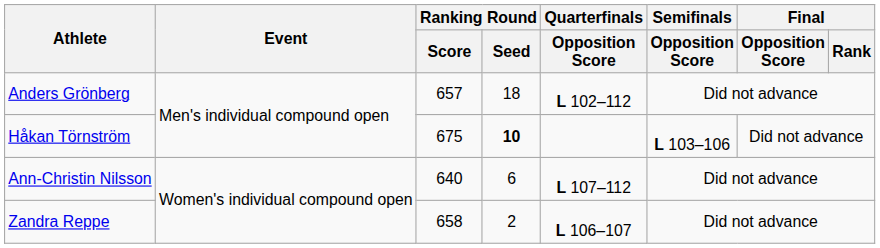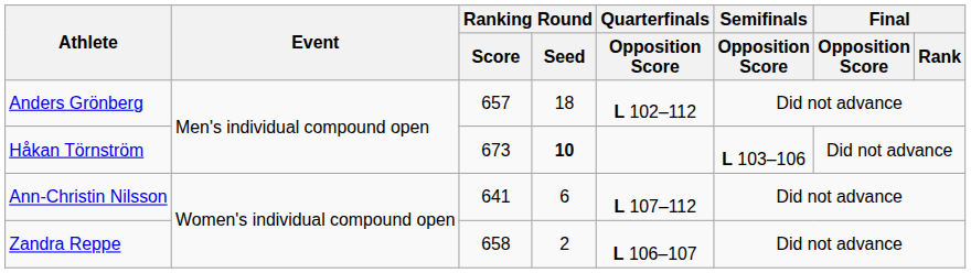Håkan Törnström | Ranking Round / Score: 675 -> 673
Ann-Christin Nilsson | Ranking Round / Score: 640 -> 641
